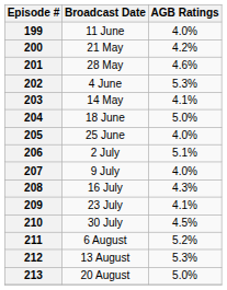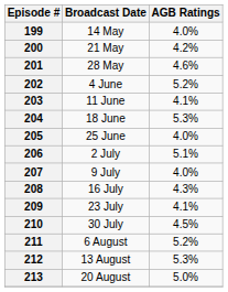199 | Broadcast Date: 11 June -> 14 May
202 | AGB Ratings: 5.3% -> 5.2%
203 | Broadcast Date: 14 May -> 11 June
204 | AGB Ratings: 5.0% -> 5.3%
